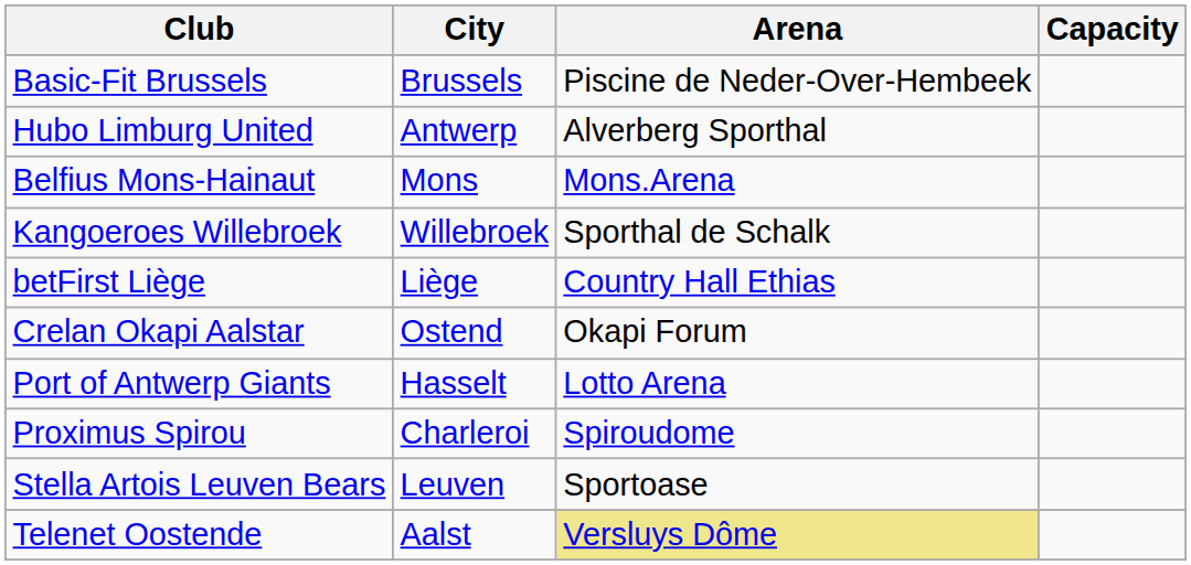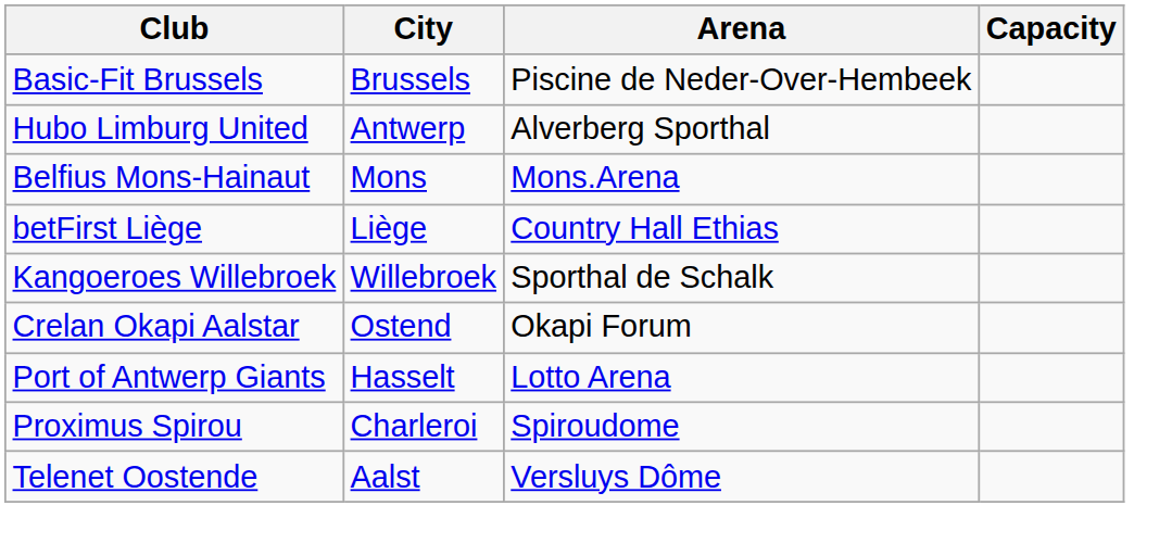rows swapped: Kangoeroes Willebroek <-> betFirst Liège
- row: Stella Artois Leuven Bears | Leuven | Sportoase
Telenet Oostende | Arena: khaki background -> no background
